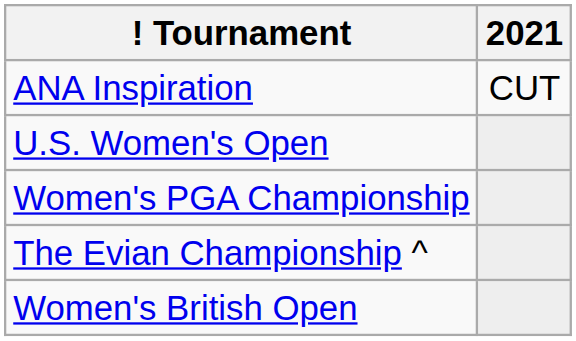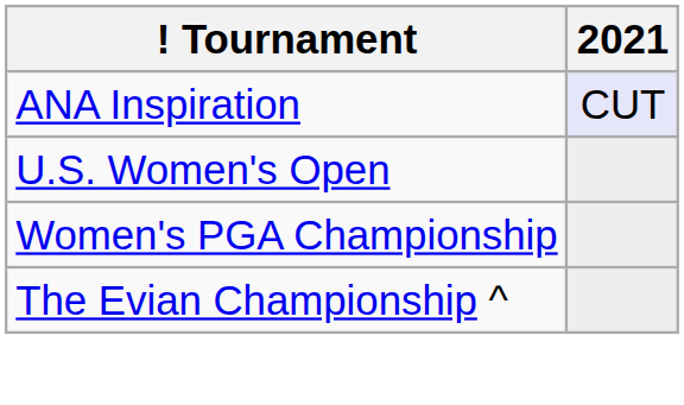ANA Inspiration | 2021: no background -> lavender background
- row: Women's British Open
